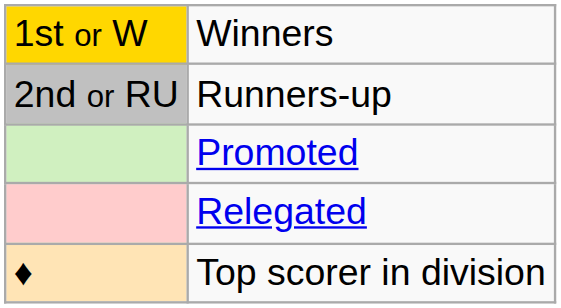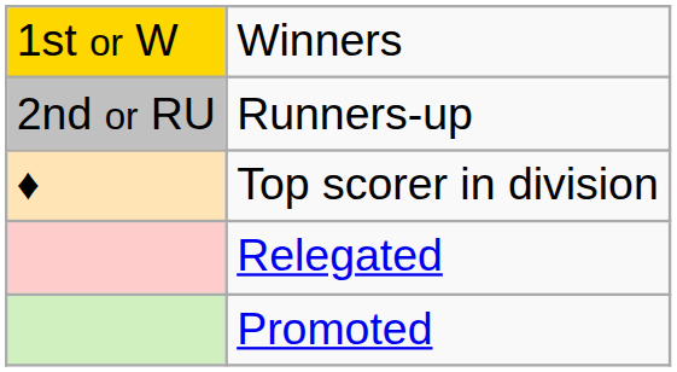rows swapped: Promoted <-> Top scorer in division
